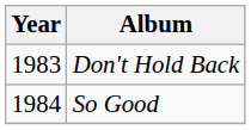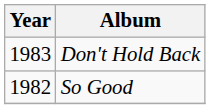So Good | Year: 1984 -> 1982
